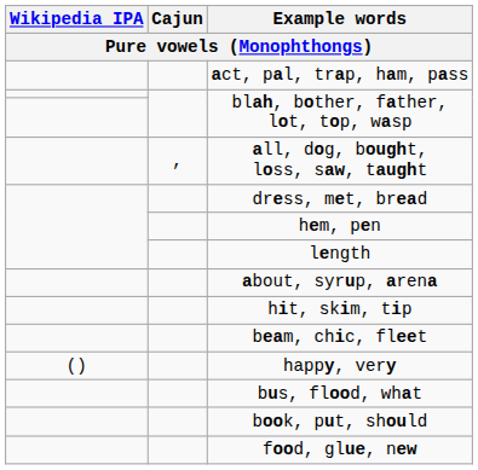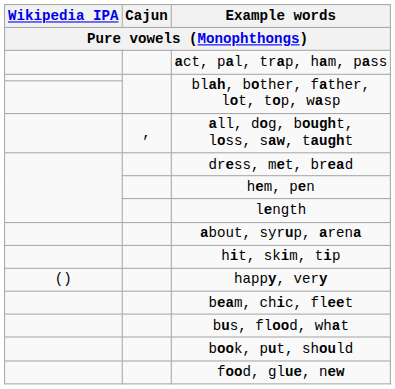rows swapped: beam, chic, fleet <-> happy, very
